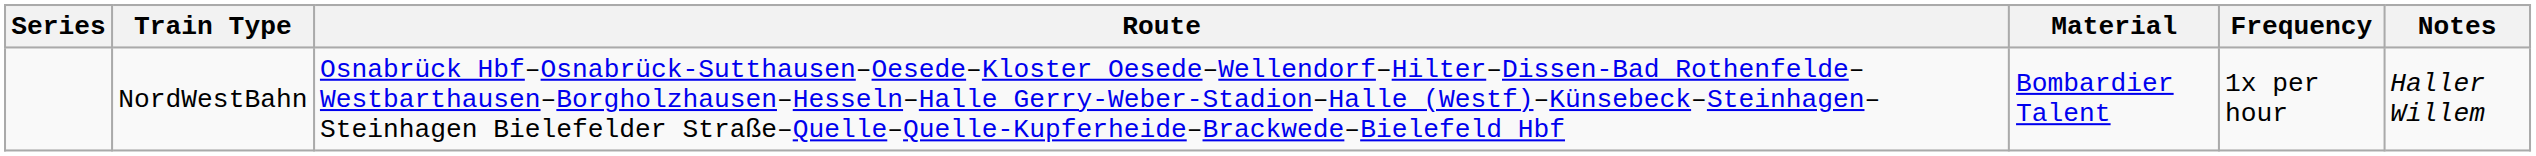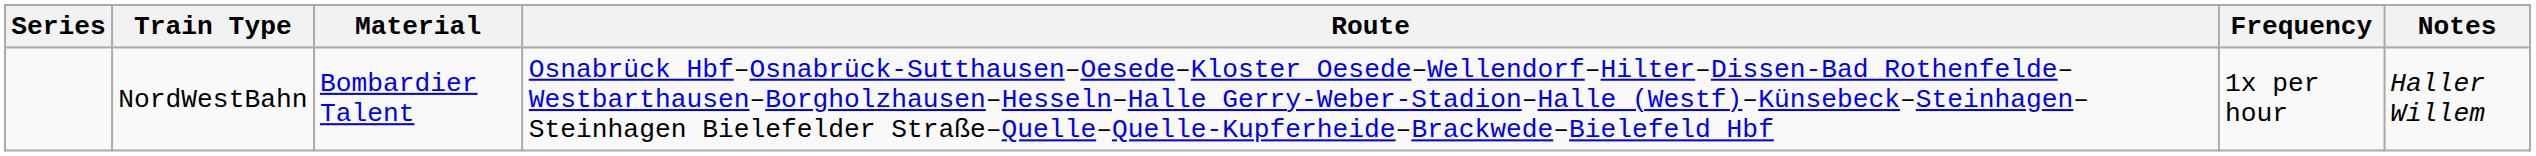columns swapped: Route <-> Material
